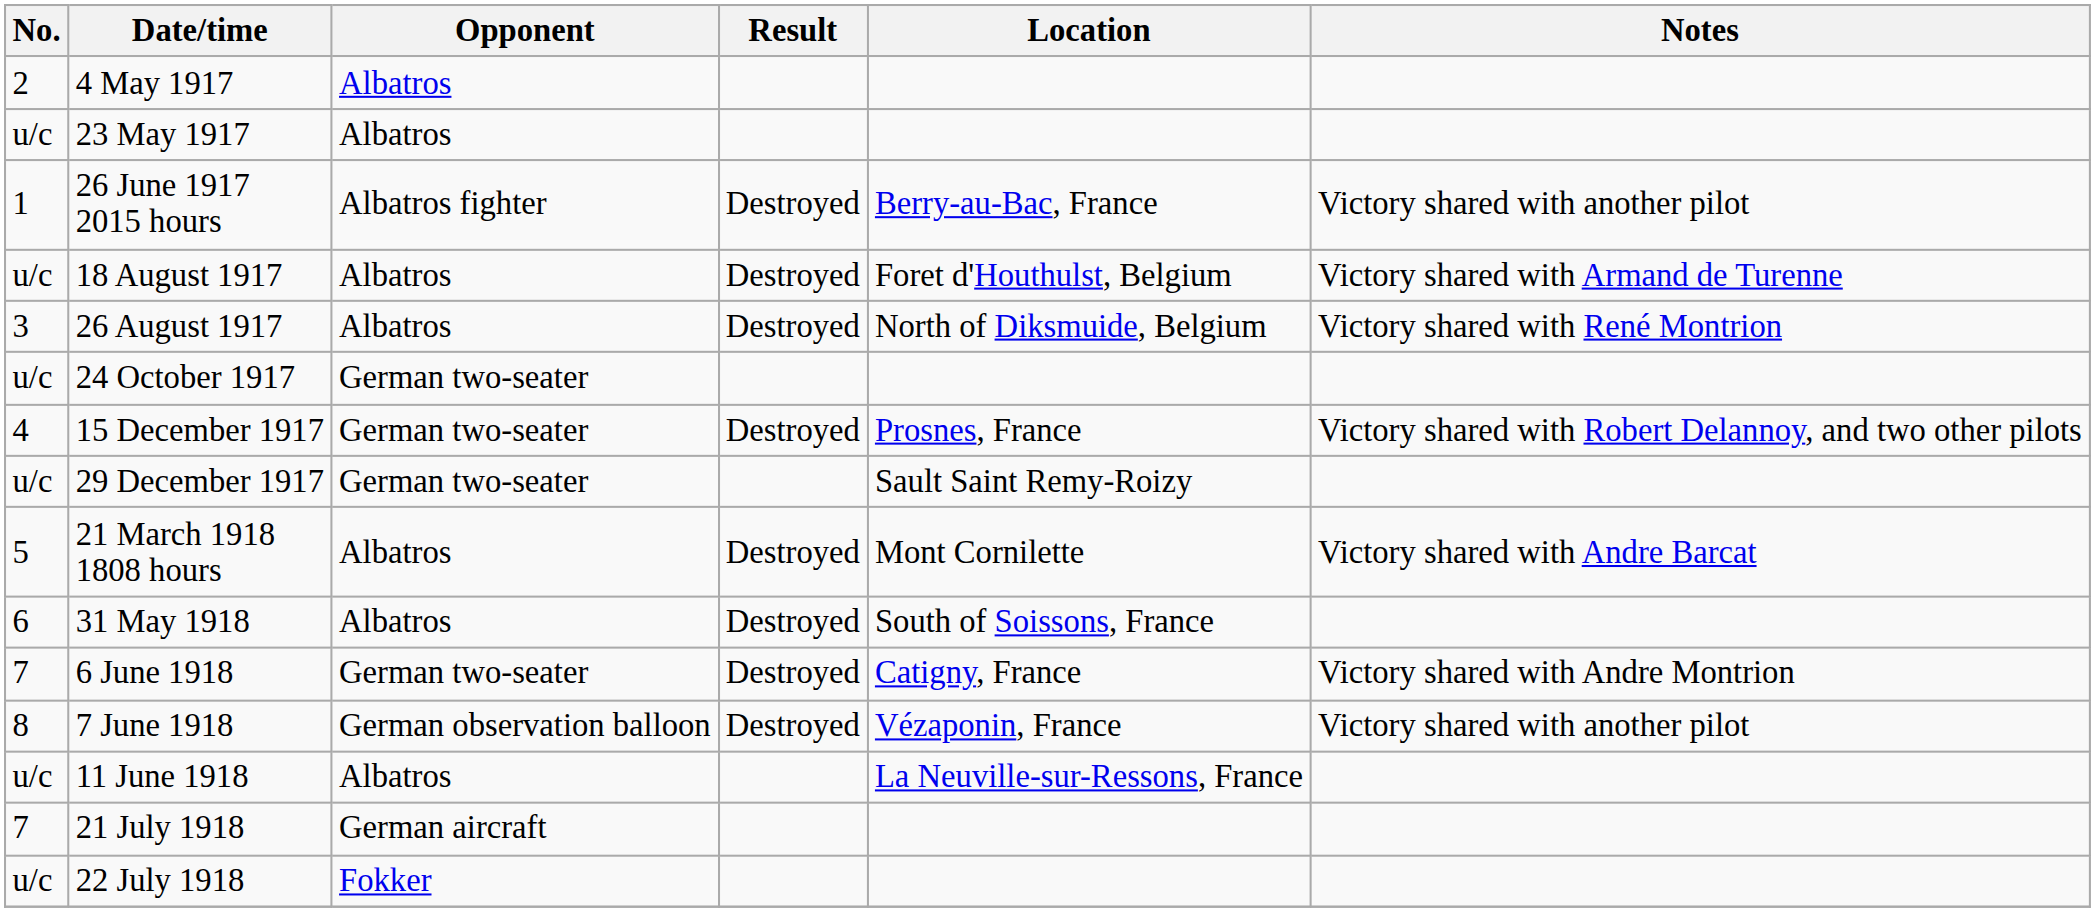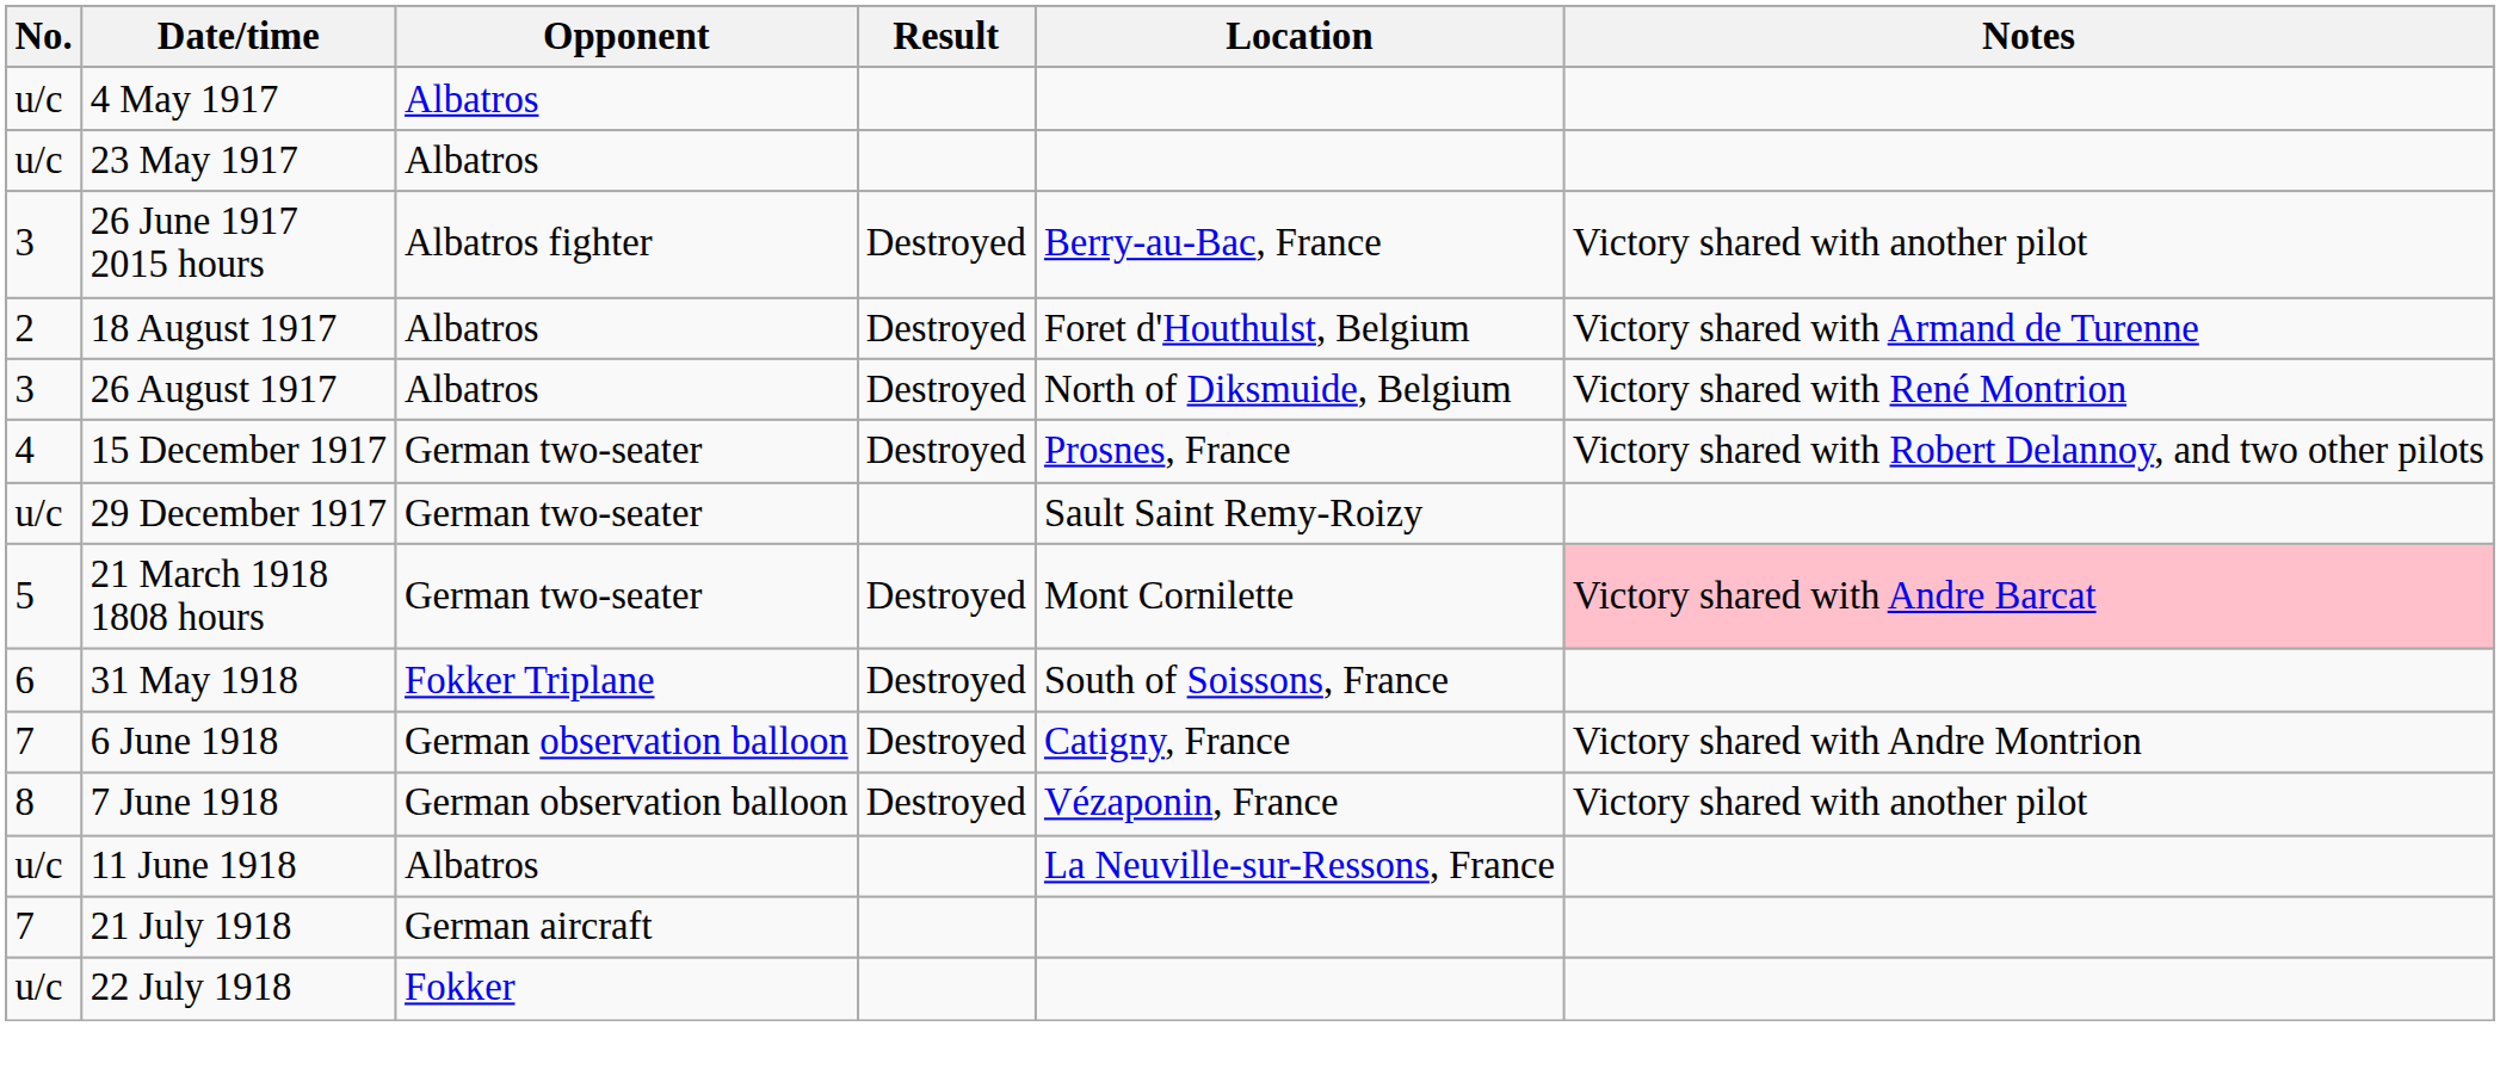4 May 1917 | No.: 2 -> u/c
26 June 1917 2015 hours | No.: 1 -> 3
18 August 1917 | No.: u/c -> 2
- row: u/c | 24 October 1917 | German two-seater
21 March 1918 1808 hours | Opponent: Albatros -> German two-seater
21 March 1918 1808 hours | Notes: no background -> pink background
31 May 1918 | Opponent: Albatros -> Fokker Triplane
6 June 1918 | Opponent: German two-seater -> German observation balloon
